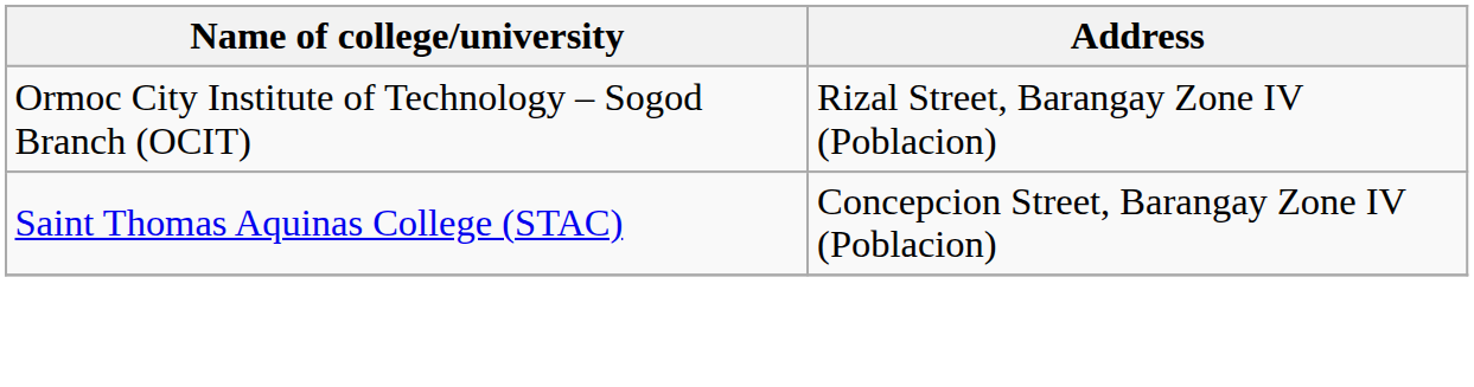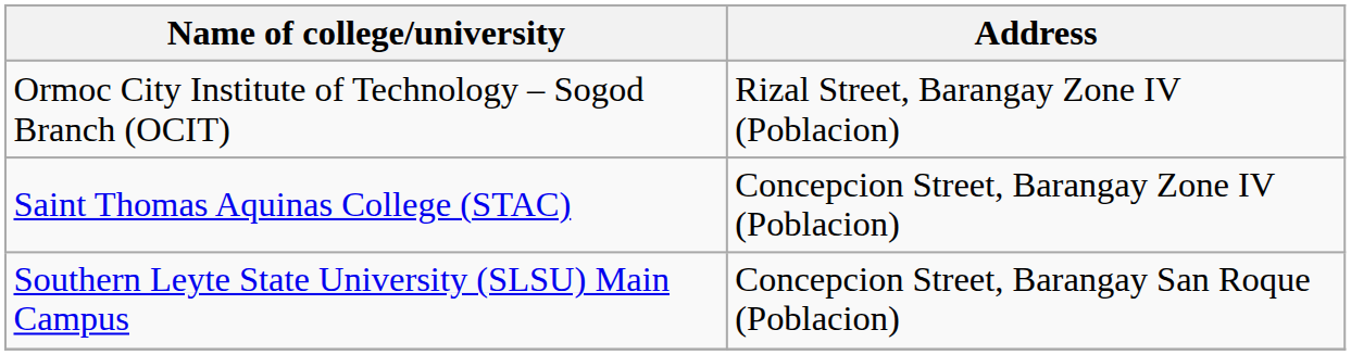+ row: Southern Leyte State University (SLSU) Main Campus | Concepcion Street, Barangay San Roque (Poblacion)
